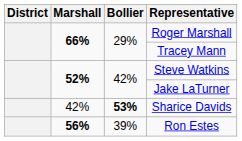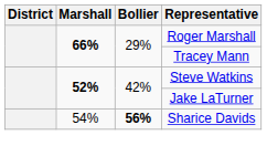Sharice Davids | Marshall: 42% -> 54%
Sharice Davids | Bollier: 53% -> 56%
- row: 56% | 39% | Ron Estes
